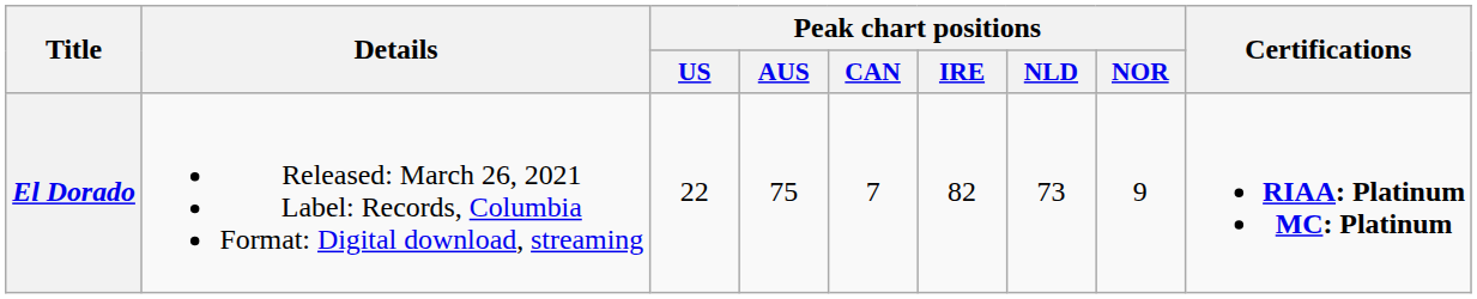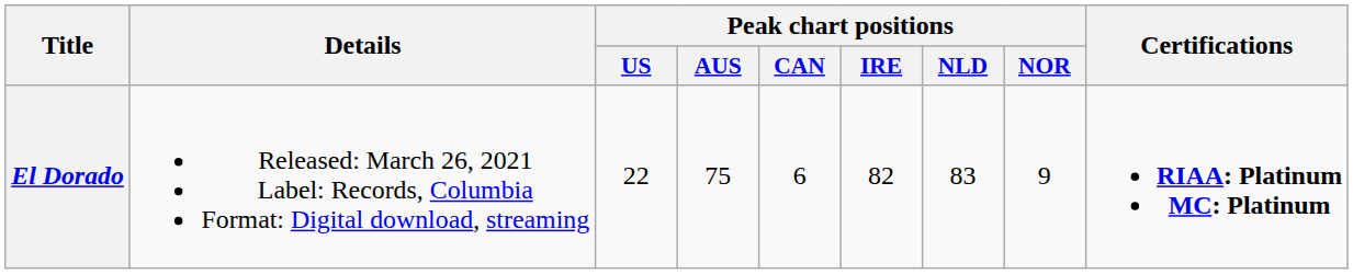El Dorado | Peak chart positions / CAN: 7 -> 6
El Dorado | Peak chart positions / NLD: 73 -> 83
